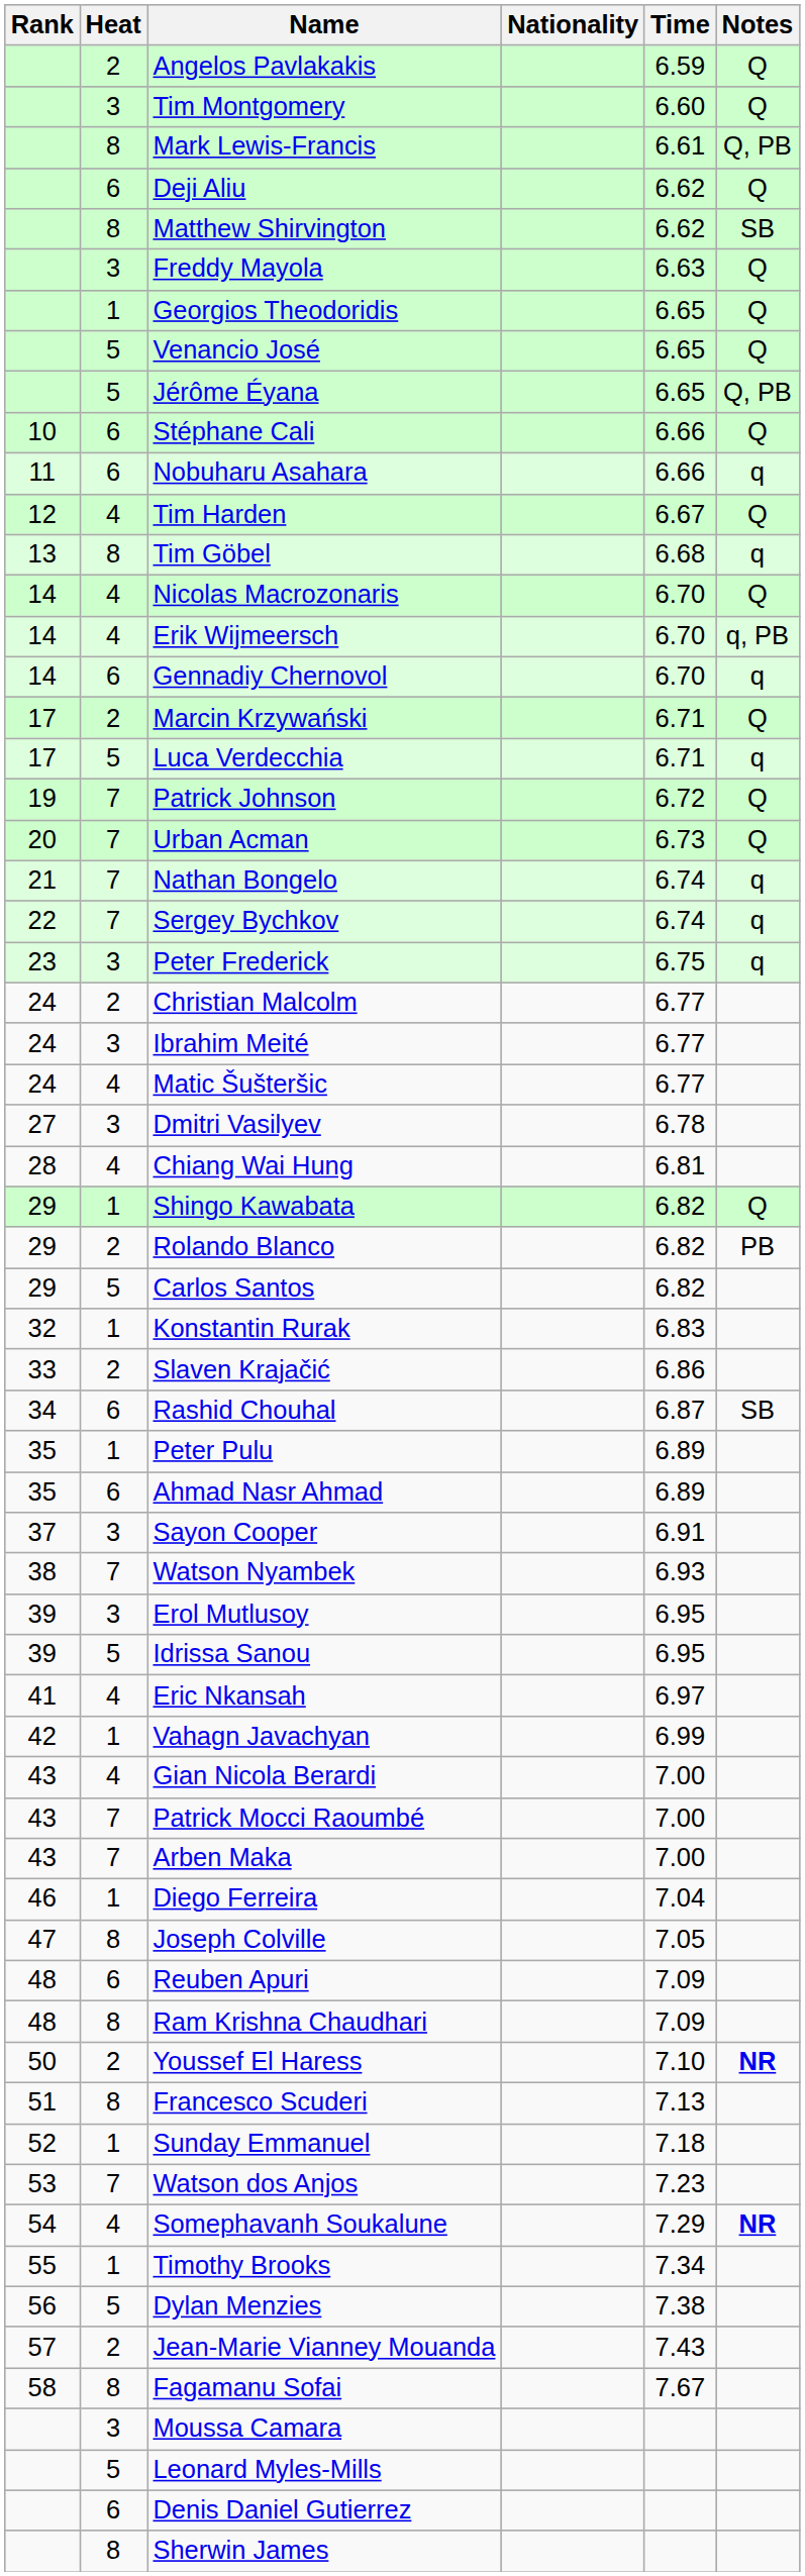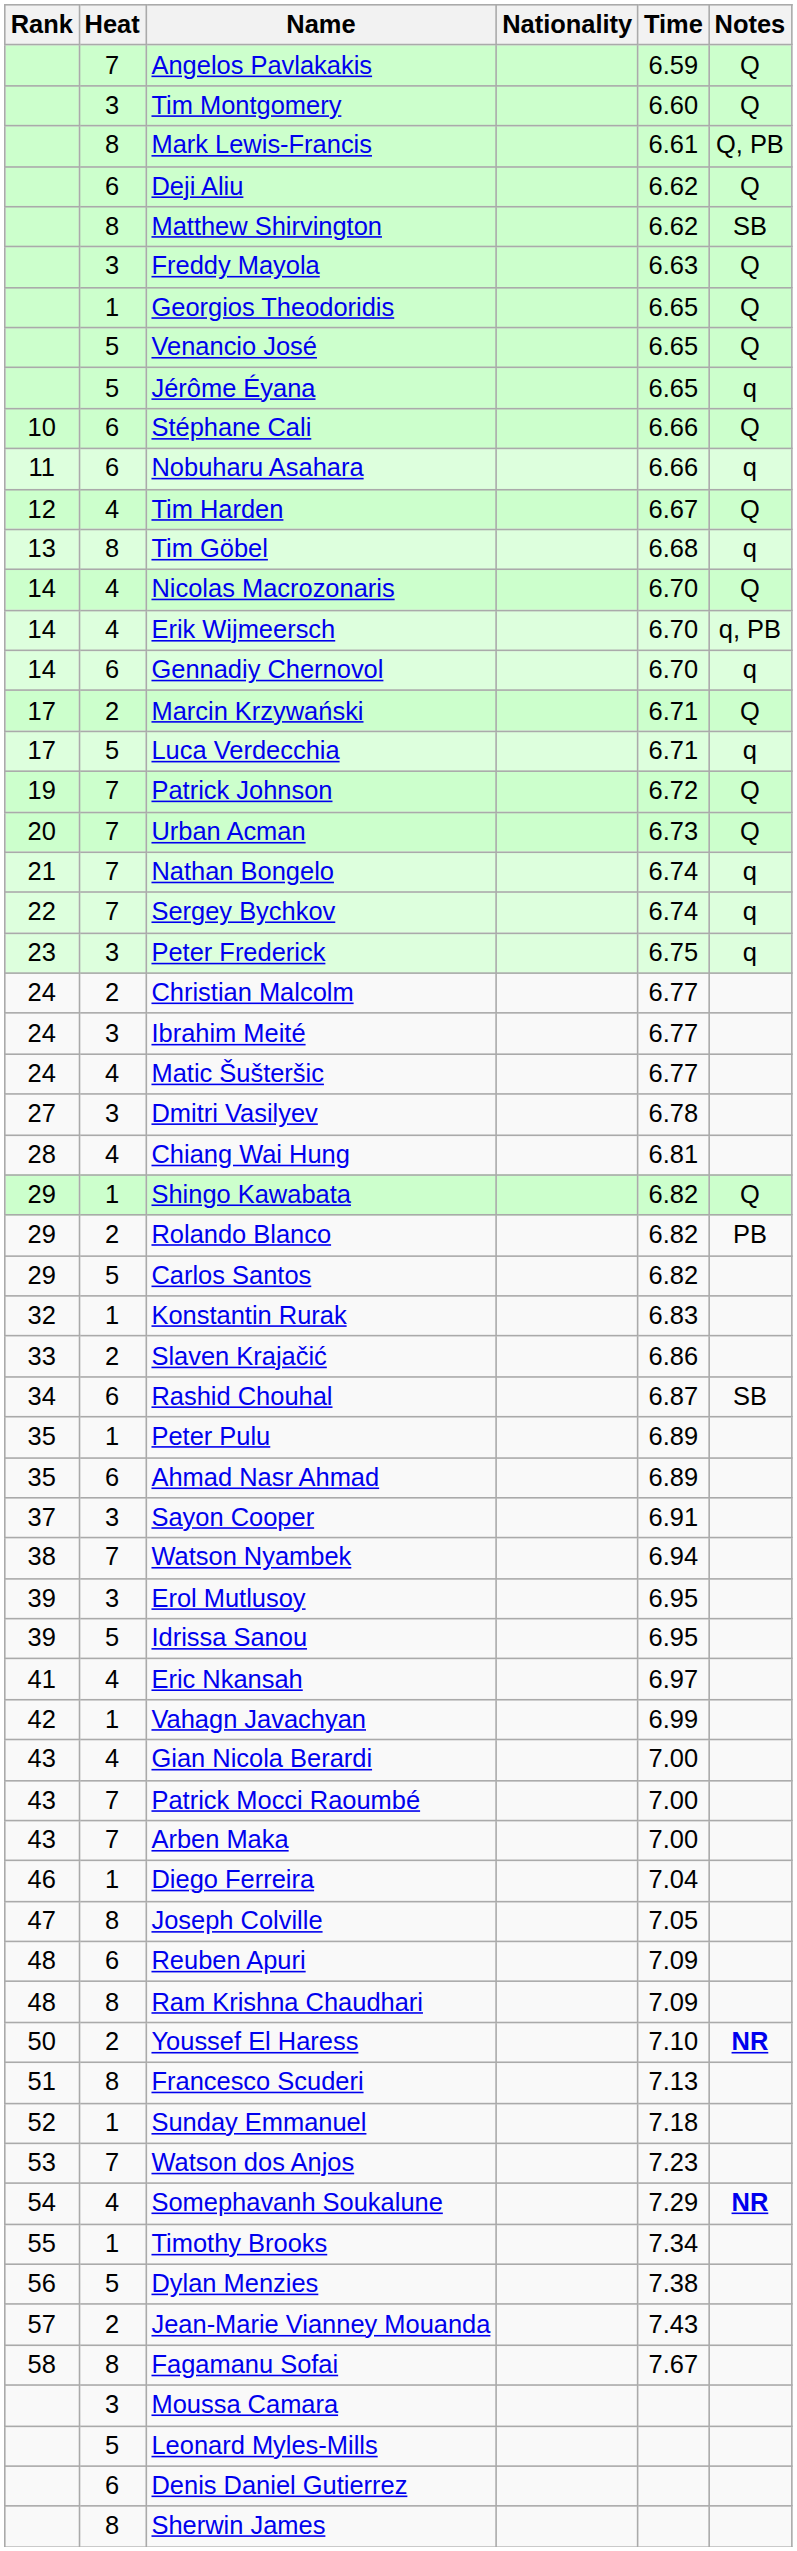Angelos Pavlakakis | Heat: 2 -> 7
Jérôme Éyana | Notes: Q, PB -> q
Watson Nyambek | Time: 6.93 -> 6.94
